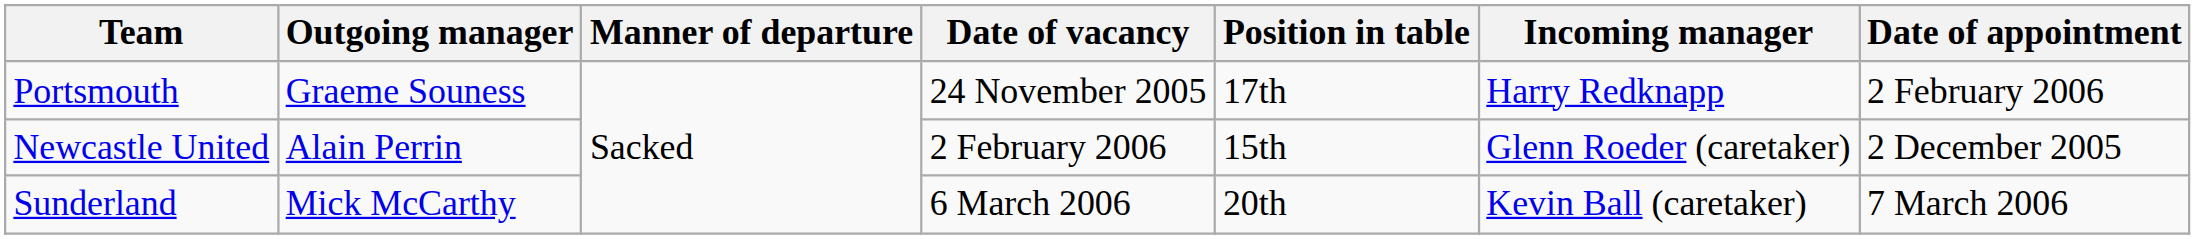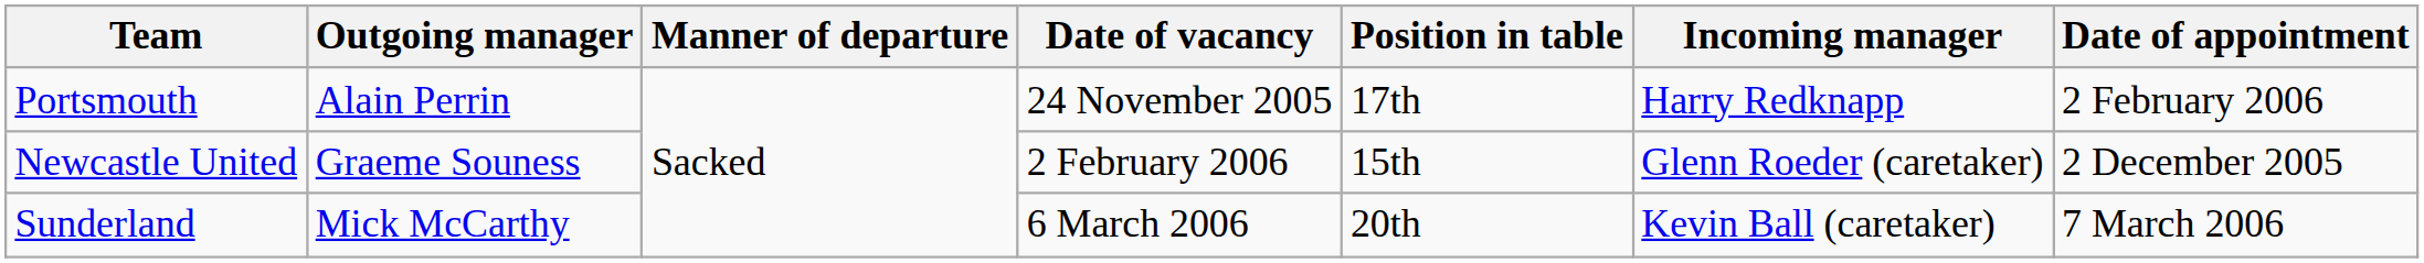Portsmouth | Outgoing manager: Graeme Souness -> Alain Perrin
Newcastle United | Outgoing manager: Alain Perrin -> Graeme Souness
